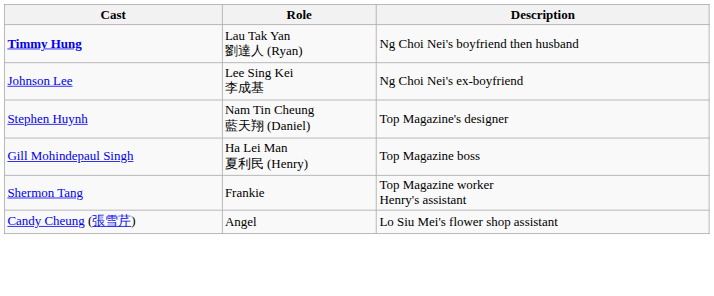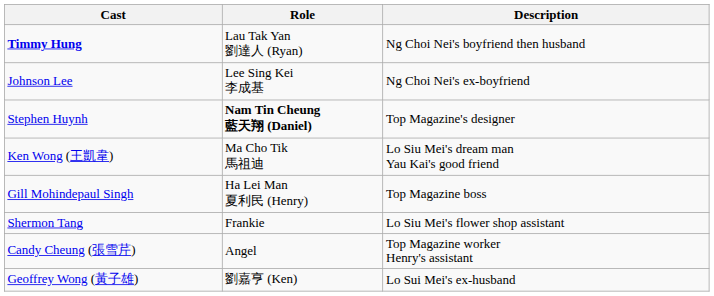Stephen Huynh | Role: normal -> bold
+ row: Ken Wong (王凱韋) | Ma Cho Tik 馬祖迪 | Lo Siu Mei's dream man Yau Kai's good friend
Shermon Tang | Description: Top Magazine worker Henry's assistant -> Lo Siu Mei's flower shop assistant
Candy Cheung (張雪芹) | Description: Lo Siu Mei's flower shop assistant -> Top Magazine worker Henry's assistant
+ row: Geoffrey Wong (黃子雄) | 劉嘉亨 (Ken) | Lo Sui Mei's ex-husband
